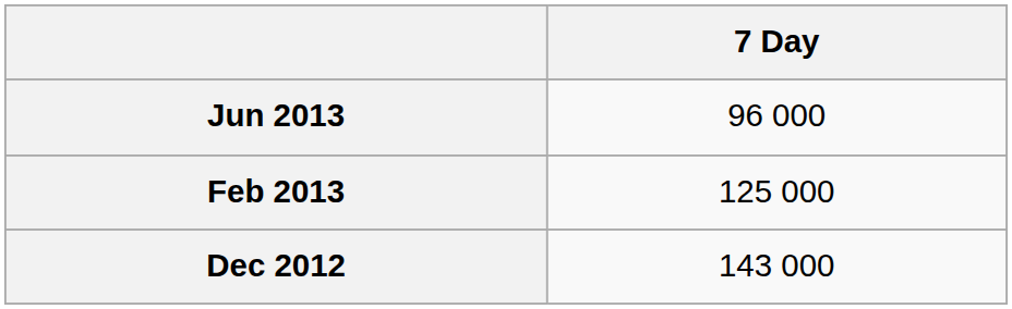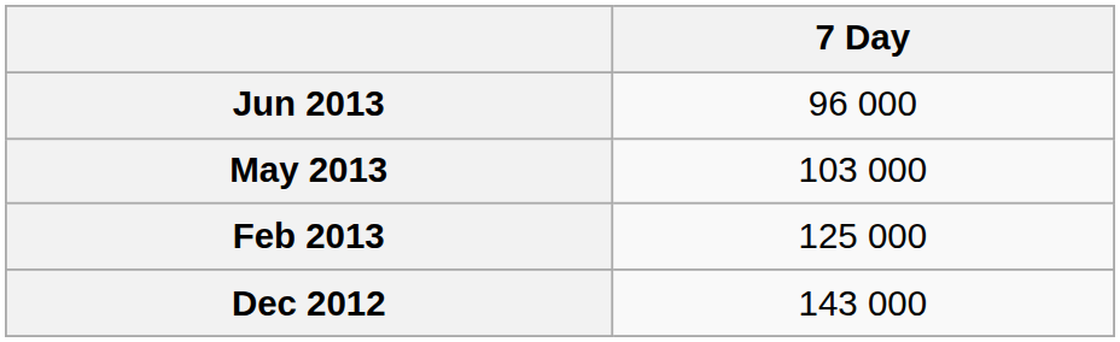+ row: May 2013 | 103 000
